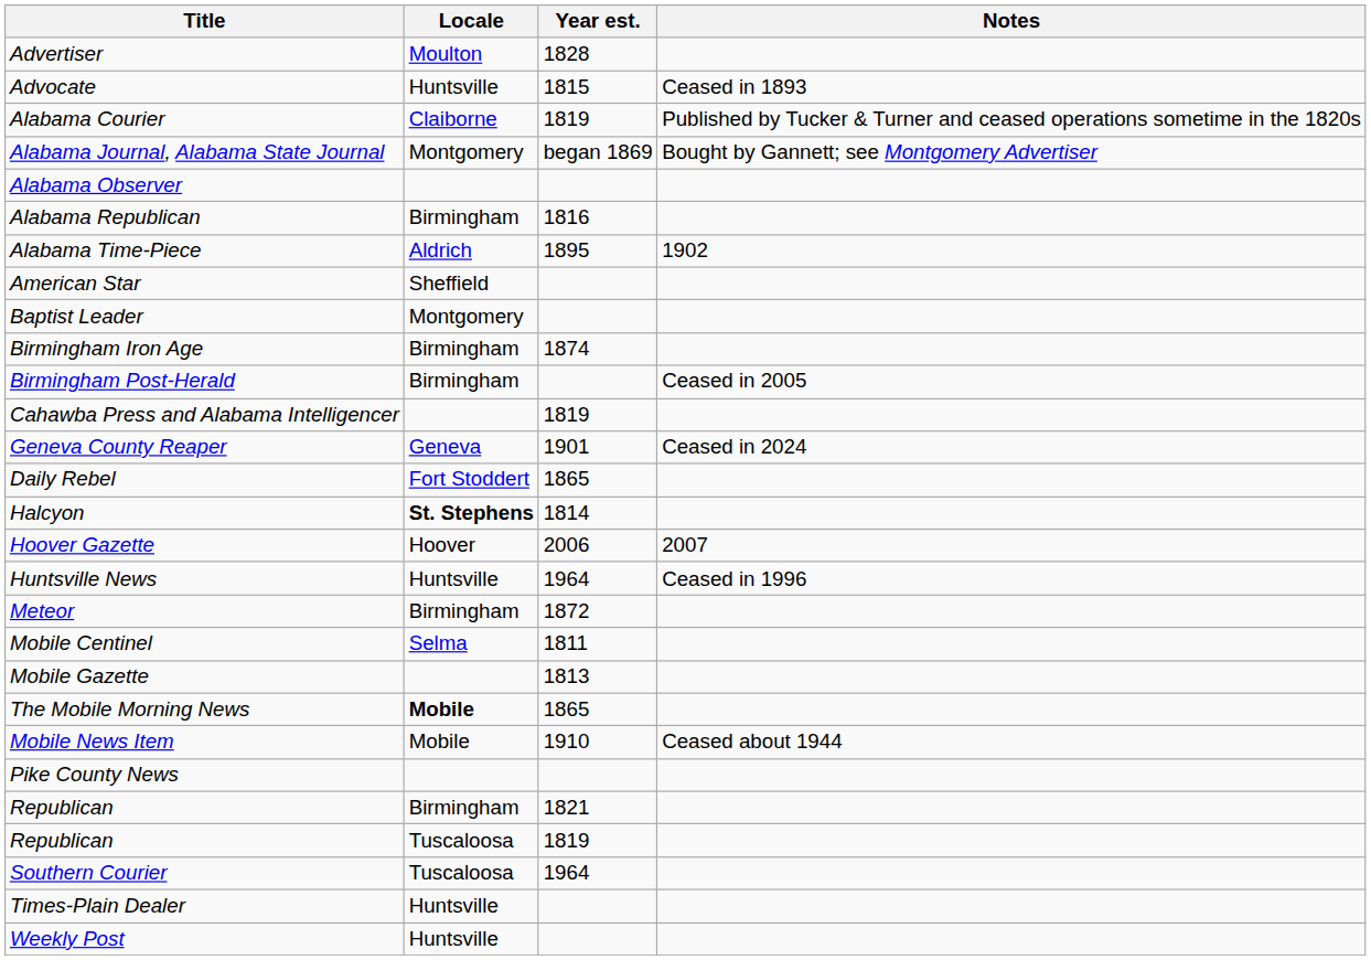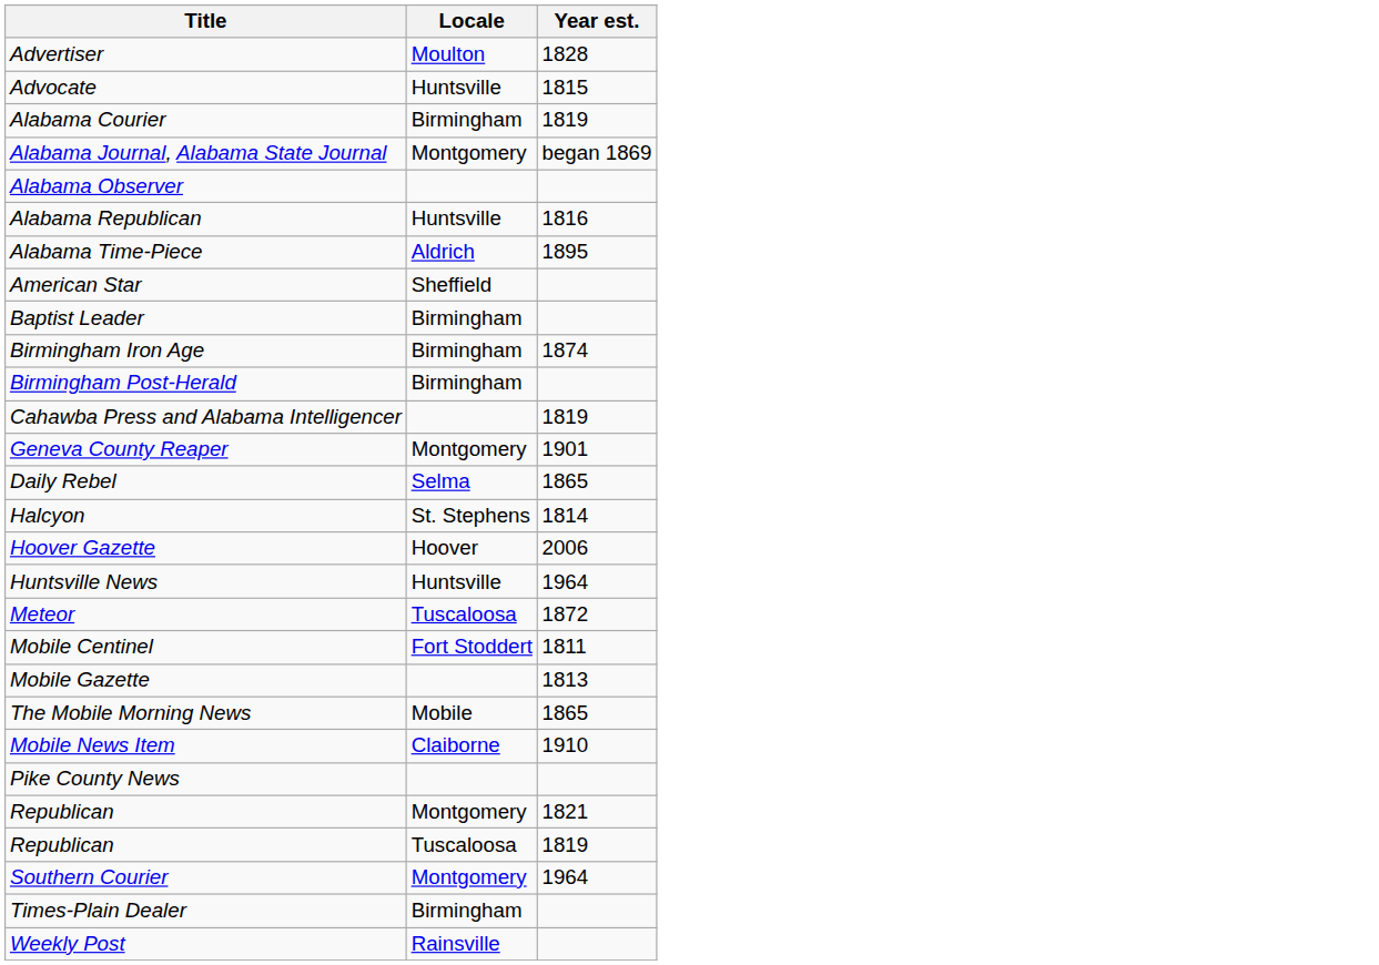- column: Notes | Ceased in 1893 | Published by Tucker & Turner and ceased operations sometime in the 1820s | Bought by Gannett; see Montgomery Advertiser | 1902 | Ceased in 2005 | Ceased in 2024 | 2007 | Ceased in 1996 | Ceased about 1944
Alabama Courier | Locale: Claiborne -> Birmingham
Alabama Republican | Locale: Birmingham -> Huntsville
Baptist Leader | Locale: Montgomery -> Birmingham
Geneva County Reaper | Locale: Geneva -> Montgomery
Daily Rebel | Locale: Fort Stoddert -> Selma
Halcyon | Locale: bold -> normal
Meteor | Locale: Birmingham -> Tuscaloosa
Mobile Centinel | Locale: Selma -> Fort Stoddert
The Mobile Morning News | Locale: bold -> normal
Mobile News Item | Locale: Mobile -> Claiborne
Republican / 1821 | Locale: Birmingham -> Montgomery
Southern Courier | Locale: Tuscaloosa -> Montgomery
Times-Plain Dealer | Locale: Huntsville -> Birmingham
Weekly Post | Locale: Huntsville -> Rainsville
